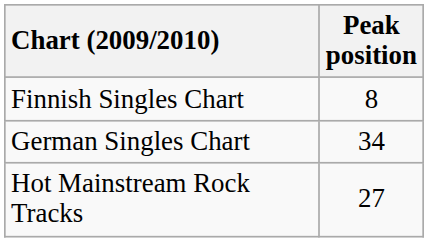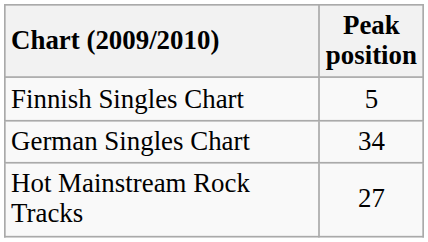Finnish Singles Chart | Peak position: 8 -> 5
